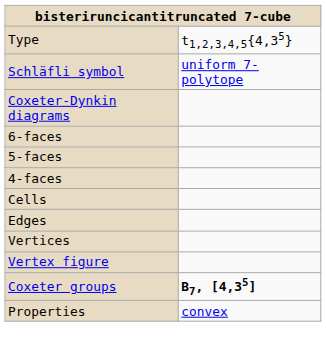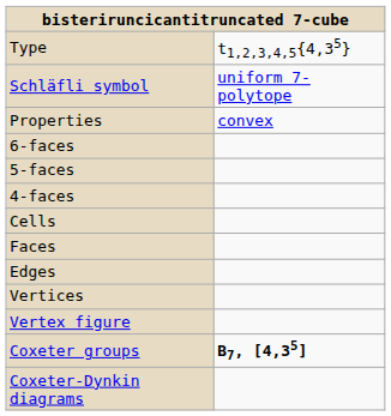rows swapped: Coxeter-Dynkin diagrams <-> Properties
+ row: Faces
